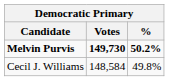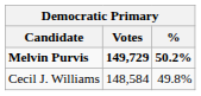Melvin Purvis | Votes: 149,730 -> 149,729
